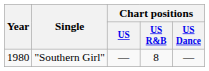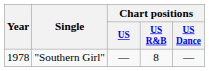"Southern Girl" | Year: 1980 -> 1978
